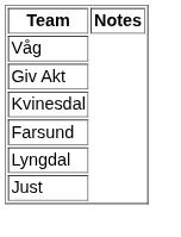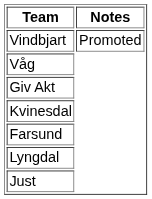+ row: Vindbjart | Promoted
